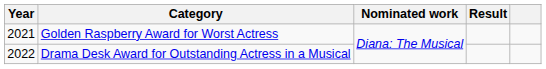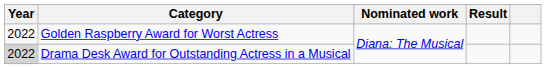Golden Raspberry Award for Worst Actress | Year: 2021 -> 2022
Drama Desk Award for Outstanding Actress in a Musical | Year: no background -> lightgrey background
